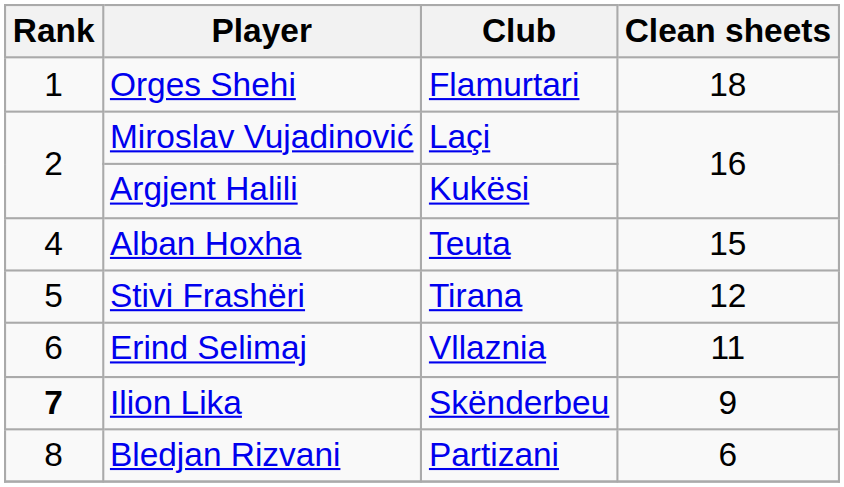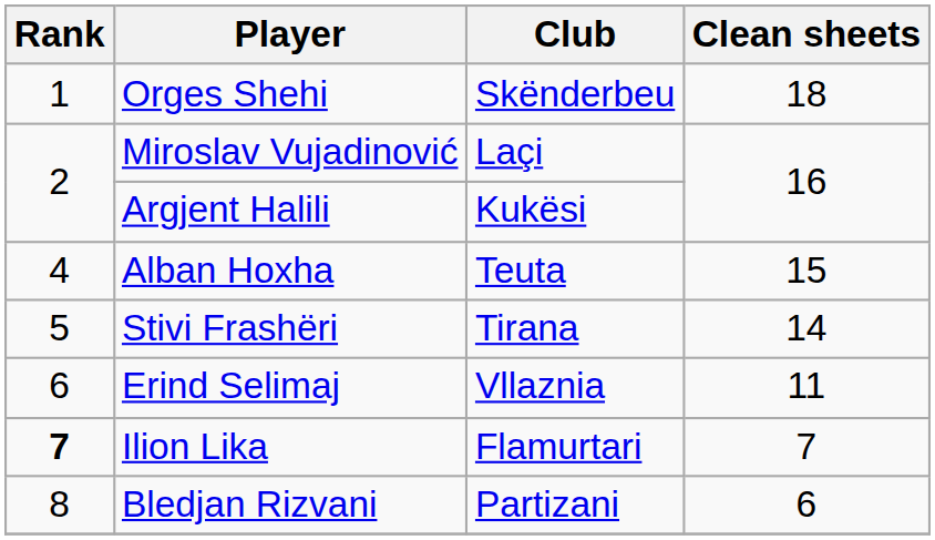Orges Shehi | Club: Flamurtari -> Skënderbeu
Stivi Frashëri | Clean sheets: 12 -> 14
Ilion Lika | Club: Skënderbeu -> Flamurtari
Ilion Lika | Clean sheets: 9 -> 7
